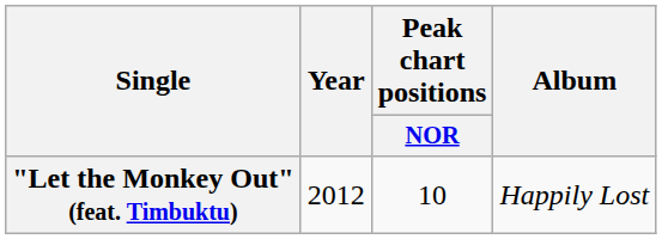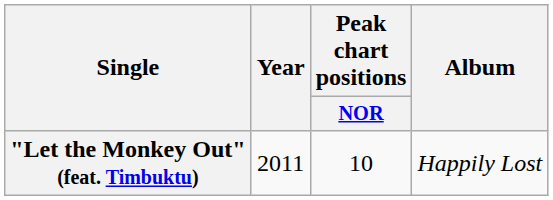"Let the Monkey Out" (feat. Timbuktu) | Year: 2012 -> 2011
